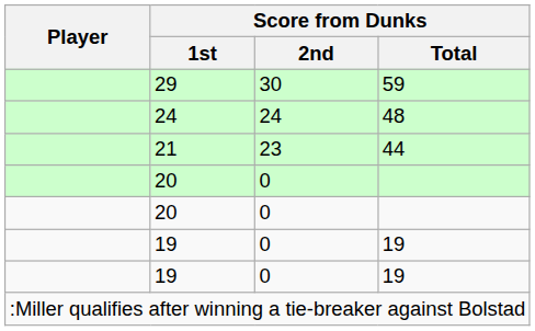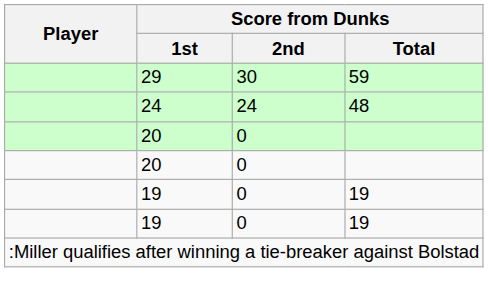- row: 21 | 23 | 44
